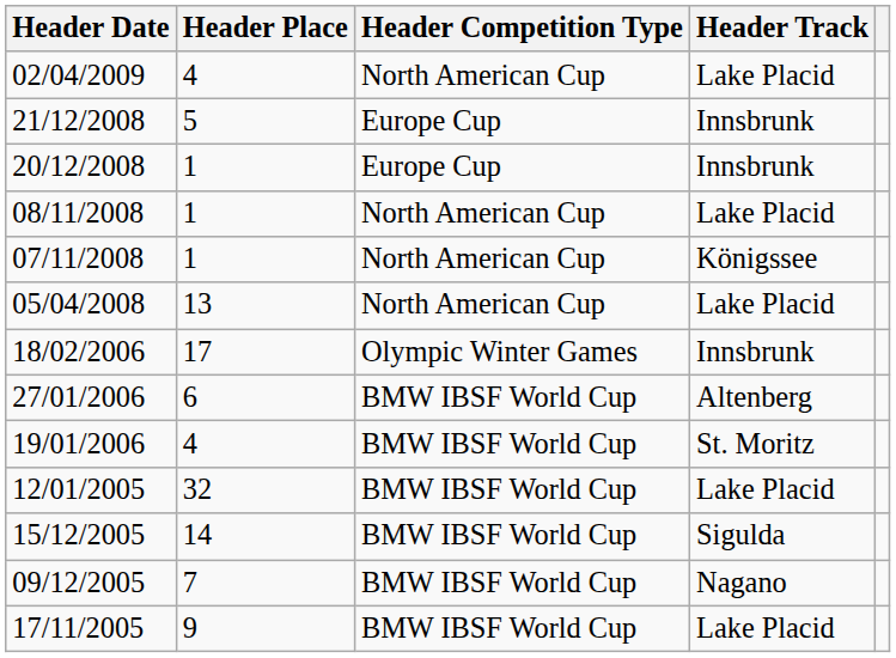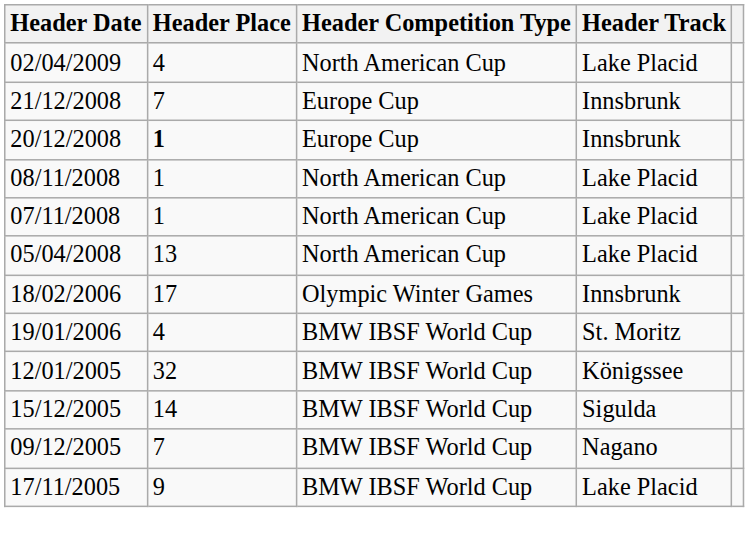21/12/2008 | Header Place: 5 -> 7
20/12/2008 | Header Place: normal -> bold
07/11/2008 | Header Track: Königssee -> Lake Placid
- row: 27/01/2006 | 6 | BMW IBSF World Cup | Altenberg
12/01/2005 | Header Track: Lake Placid -> Königssee
